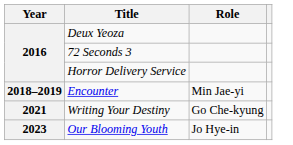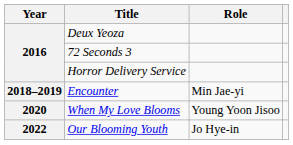+ row: 2020 | When My Love Blooms | Young Yoon Jisoo
- row: 2021 | Writing Your Destiny | Go Che-kyung
Our Blooming Youth | Year: 2023 -> 2022
